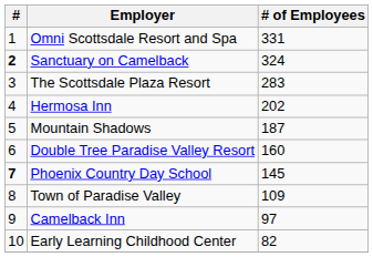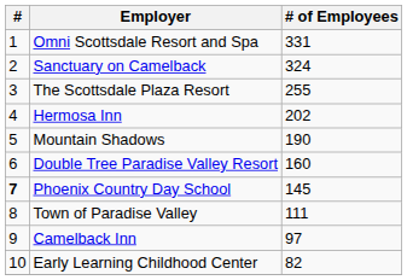Sanctuary on Camelback | #: bold -> normal
The Scottsdale Plaza Resort | # of Employees: 283 -> 255
Mountain Shadows | # of Employees: 187 -> 190
Town of Paradise Valley | # of Employees: 109 -> 111
